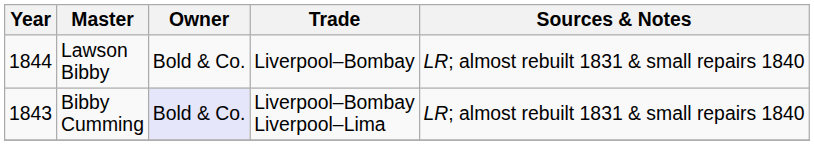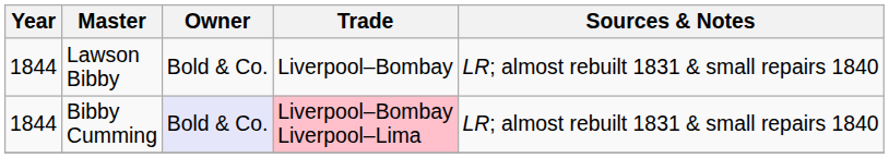Bibby Cumming | Year: 1843 -> 1844
Bibby Cumming | Trade: no background -> pink background
